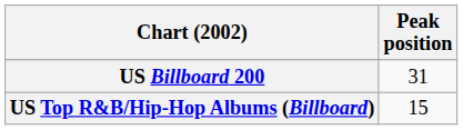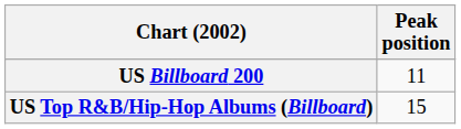US Billboard 200 | Peak position: 31 -> 11
